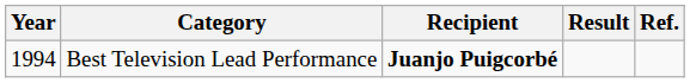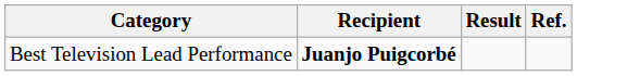- column: Year | 1994
